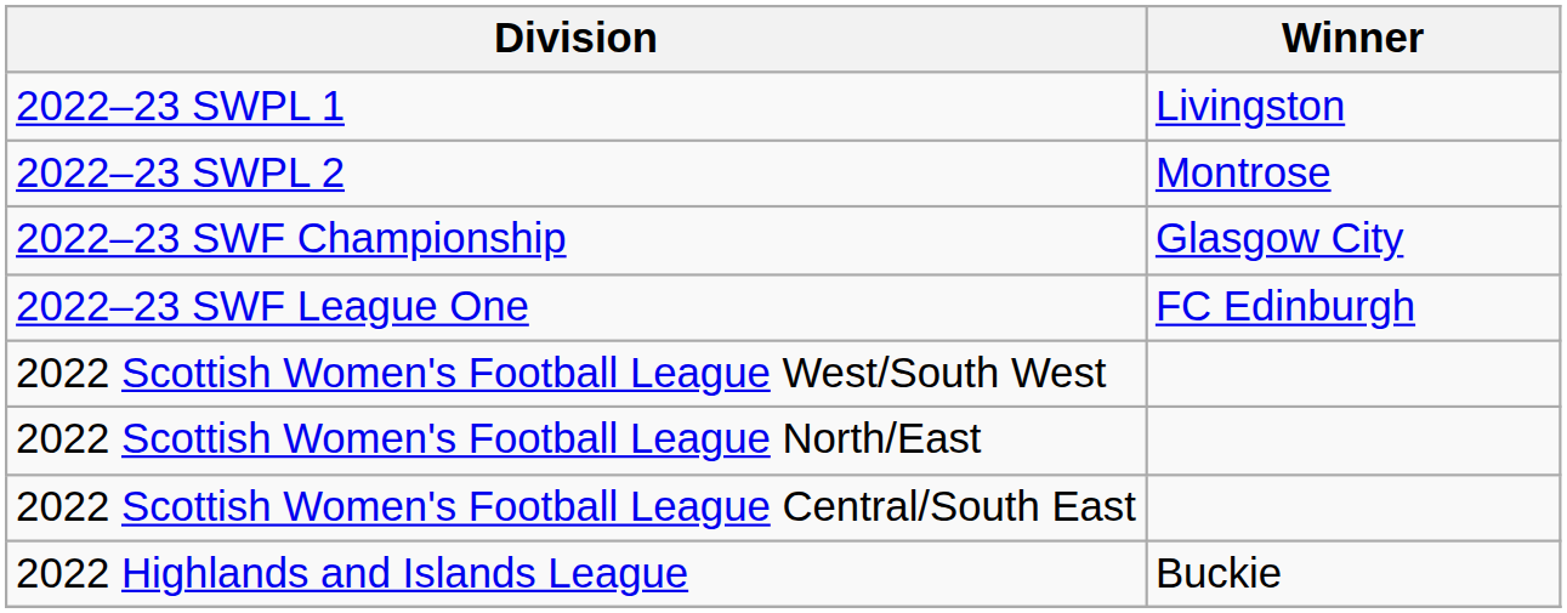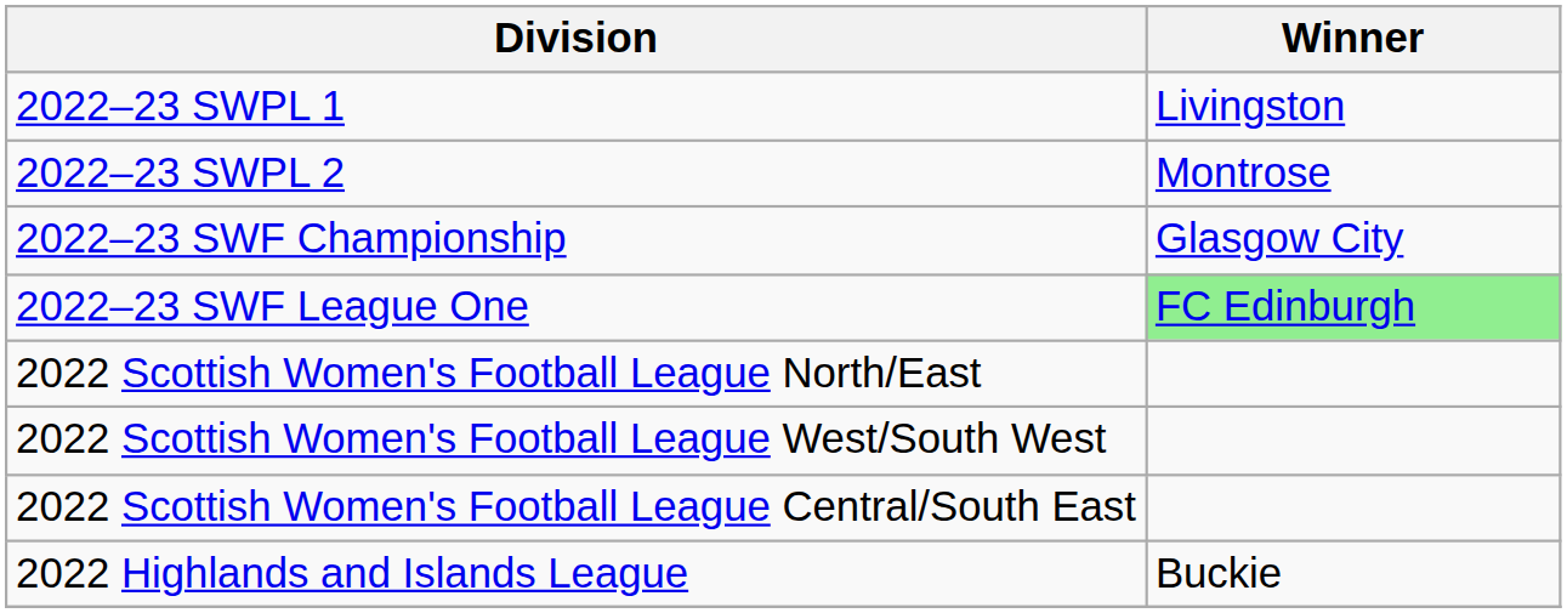2022–23 SWF League One | Winner: no background -> lightgreen background
rows swapped: 2022 Scottish Women's Football League North/East <-> 2022 Scottish Women's Football League West/South West
